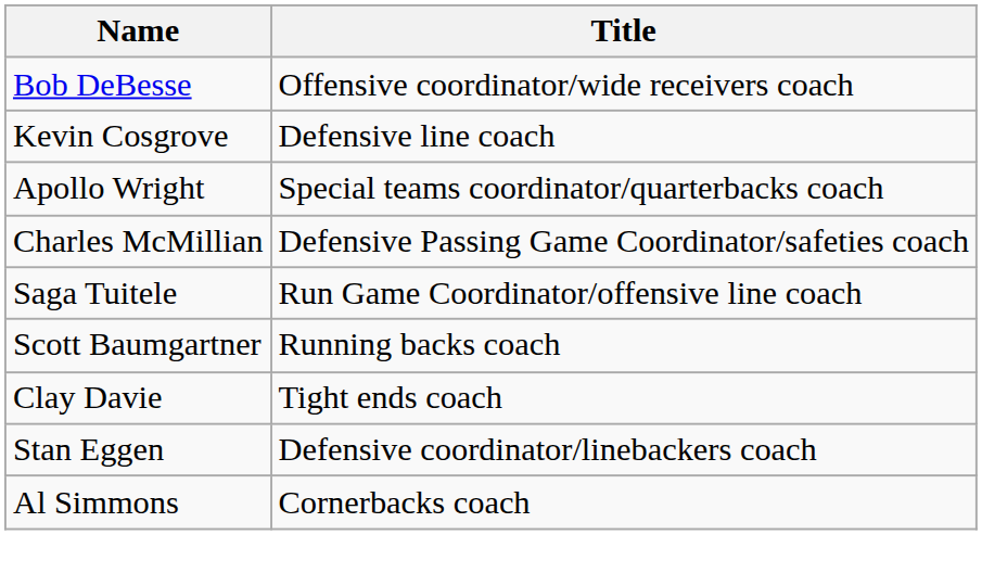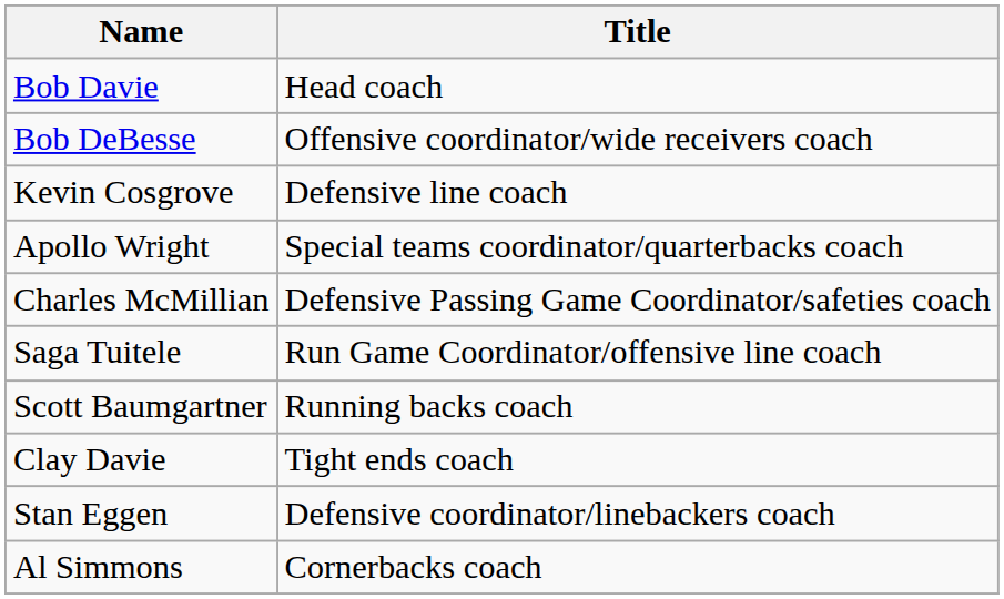+ row: Bob Davie | Head coach
